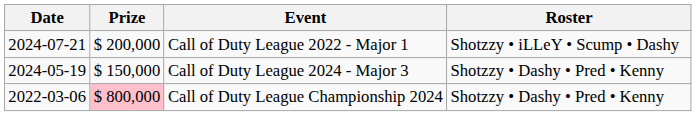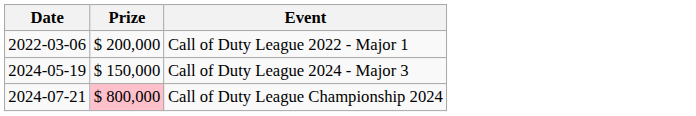- column: Roster | Shotzzy • iLLeY • Scump • Dashy | Shotzzy • Dashy • Pred • Kenny | Shotzzy • Dashy • Pred • Kenny
Call of Duty League 2022 - Major 1 | Date: 2024-07-21 -> 2022-03-06
Call of Duty League Championship 2024 | Date: 2022-03-06 -> 2024-07-21
